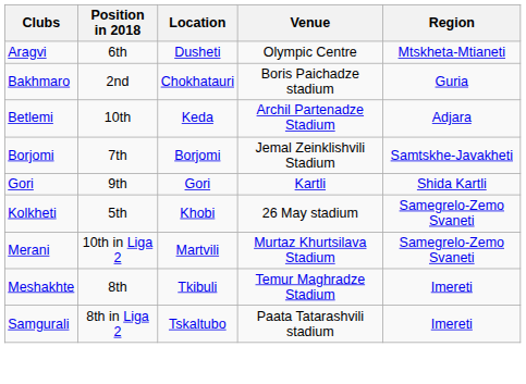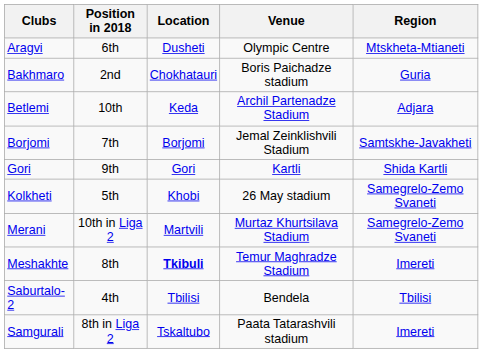Meshakhte | Location: normal -> bold
+ row: Saburtalo-2 | 4th | Tbilisi | Bendela | Tbilisi
